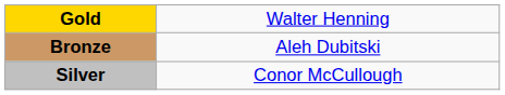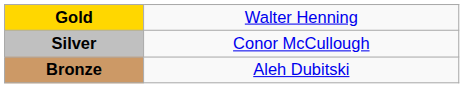rows swapped: Silver <-> Bronze
